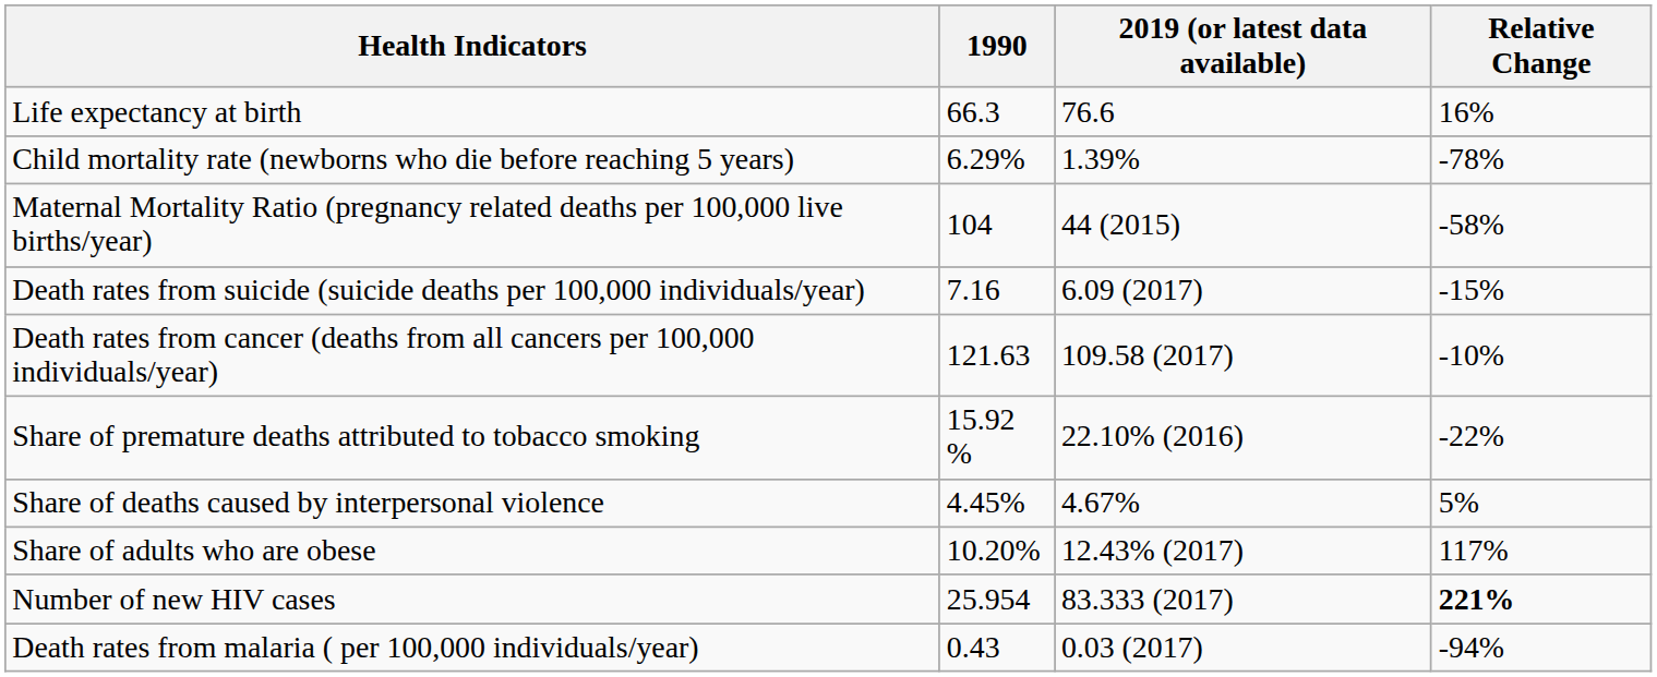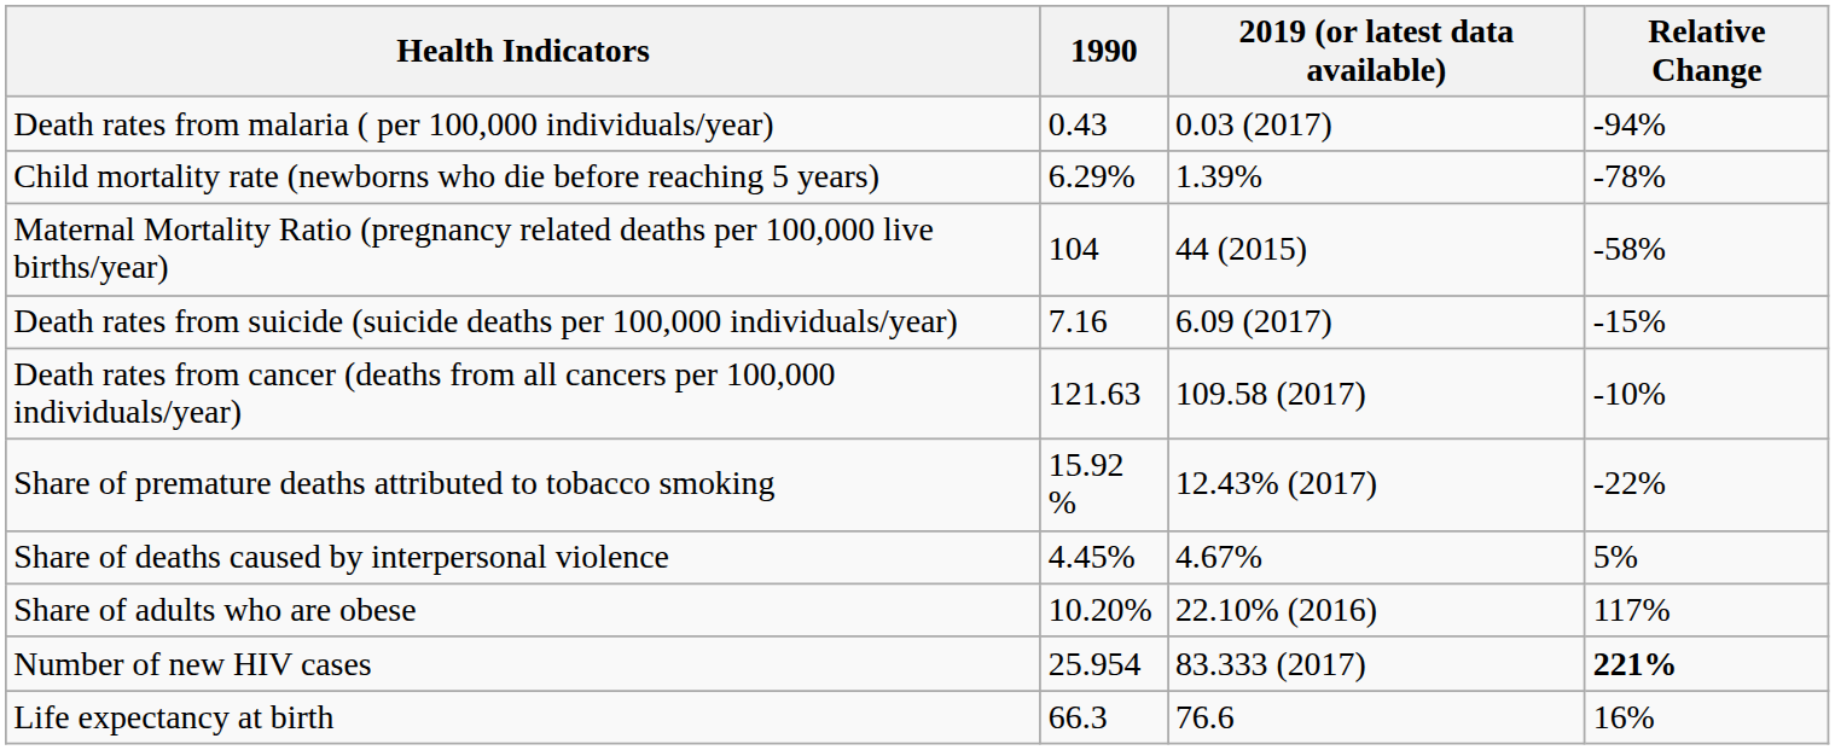rows swapped: Life expectancy at birth <-> Death rates from malaria ( per 100,000 individuals/year)
Share of premature deaths attributed to tobacco smoking | 2019 (or latest data available): 22.10% (2016) -> 12.43% (2017)
Share of adults who are obese | 2019 (or latest data available): 12.43% (2017) -> 22.10% (2016)
